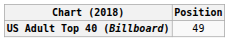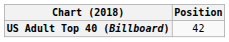US Adult Top 40 (Billboard) | Position: 49 -> 42
